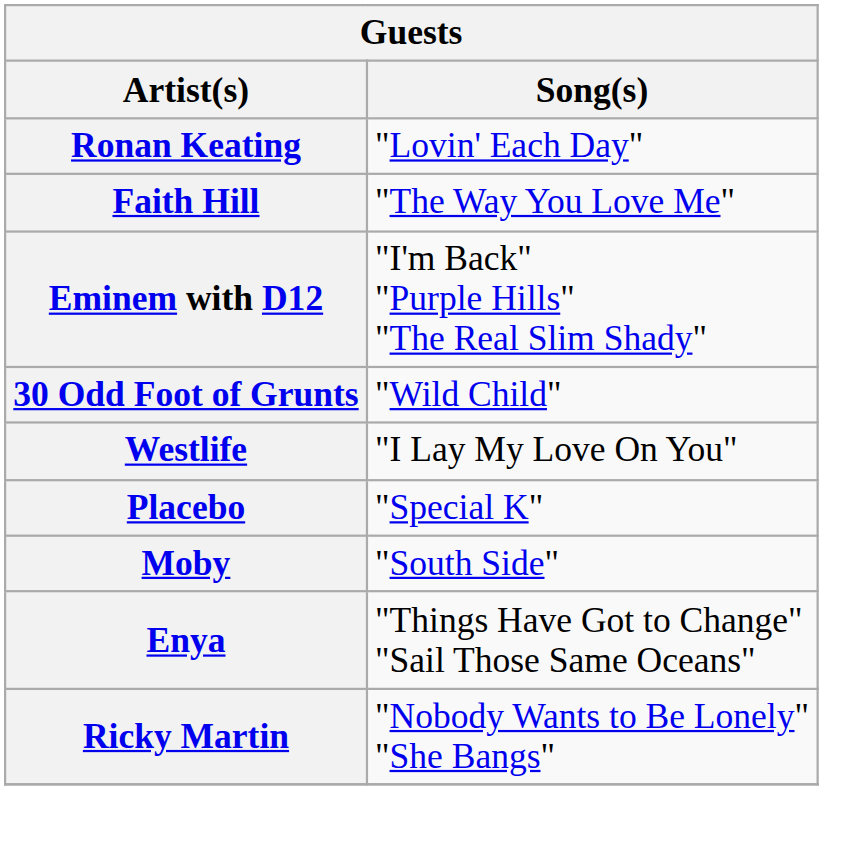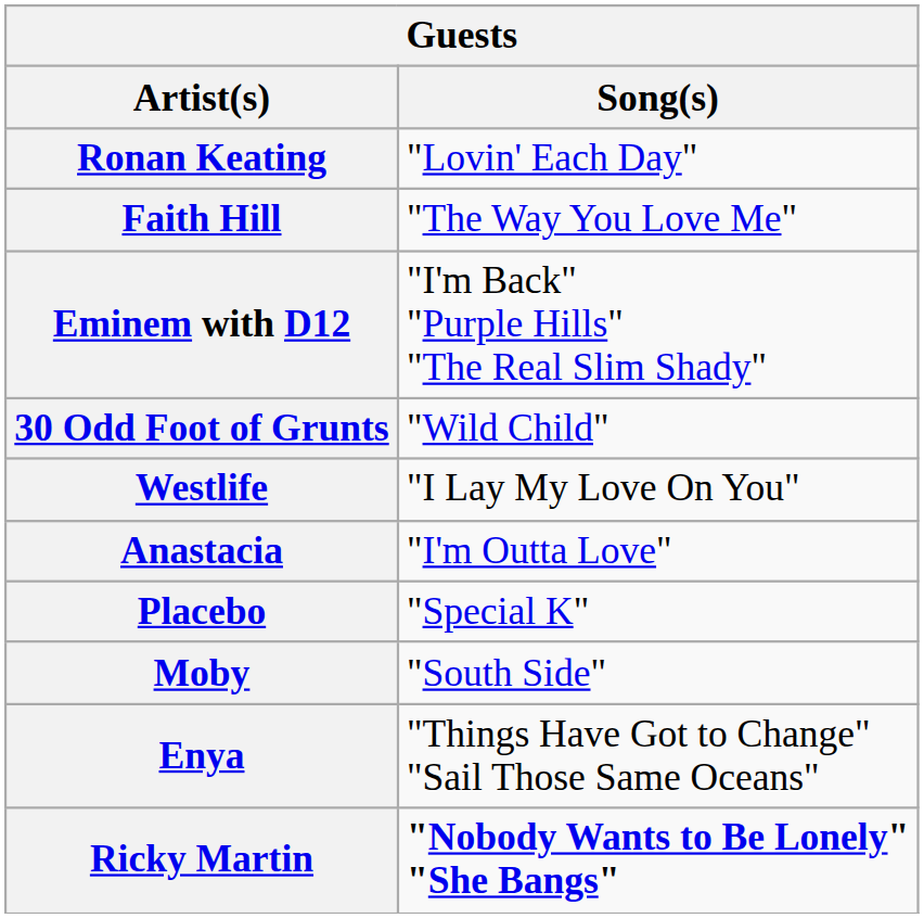+ row: Anastacia | "I'm Outta Love"
Ricky Martin | Song(s): normal -> bold
